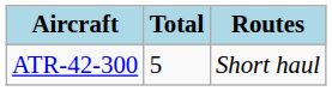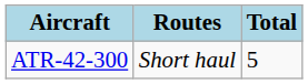columns swapped: Total <-> Routes
